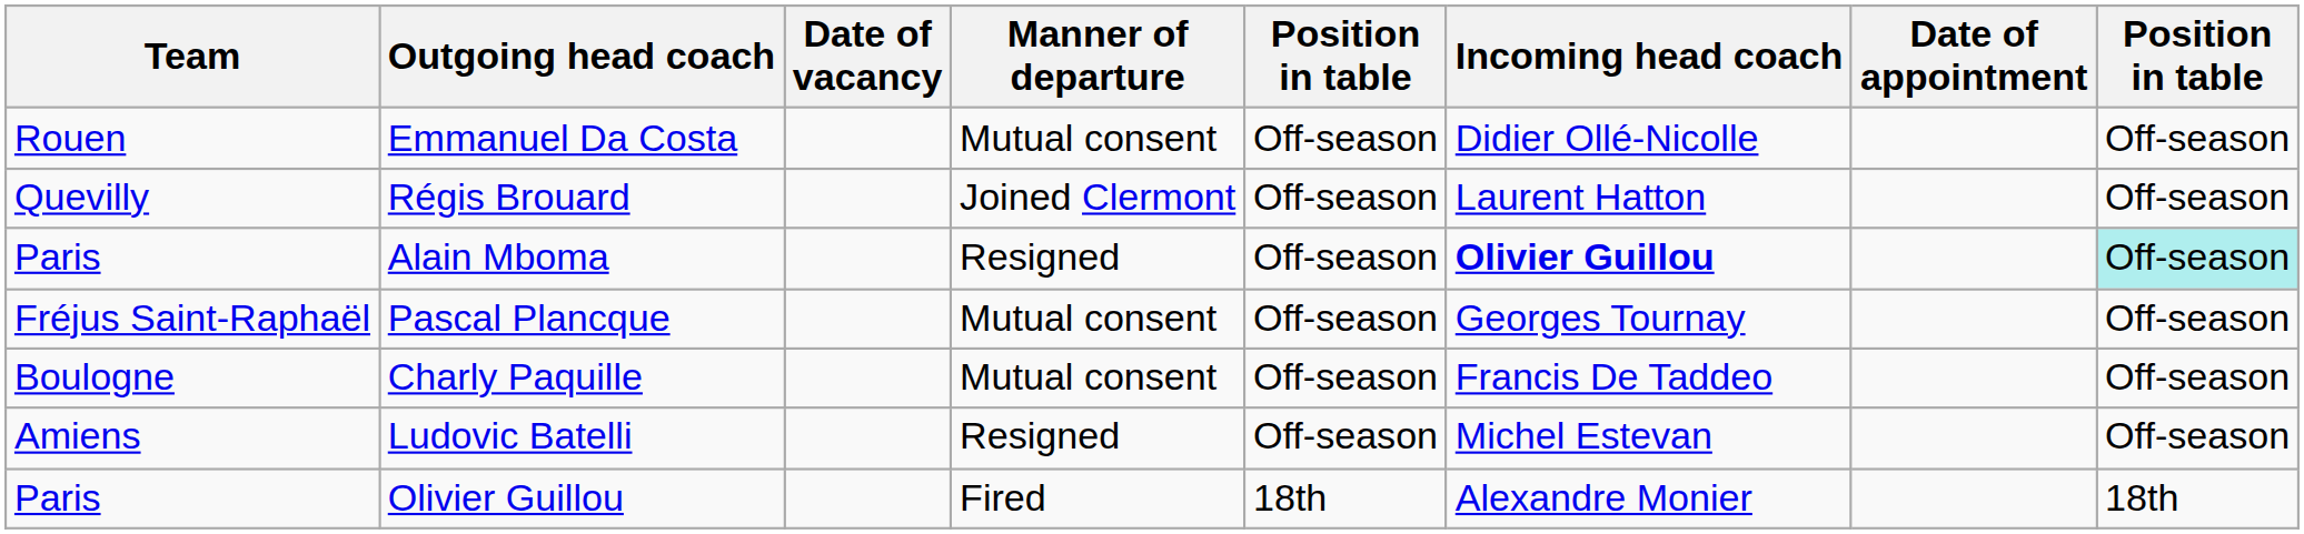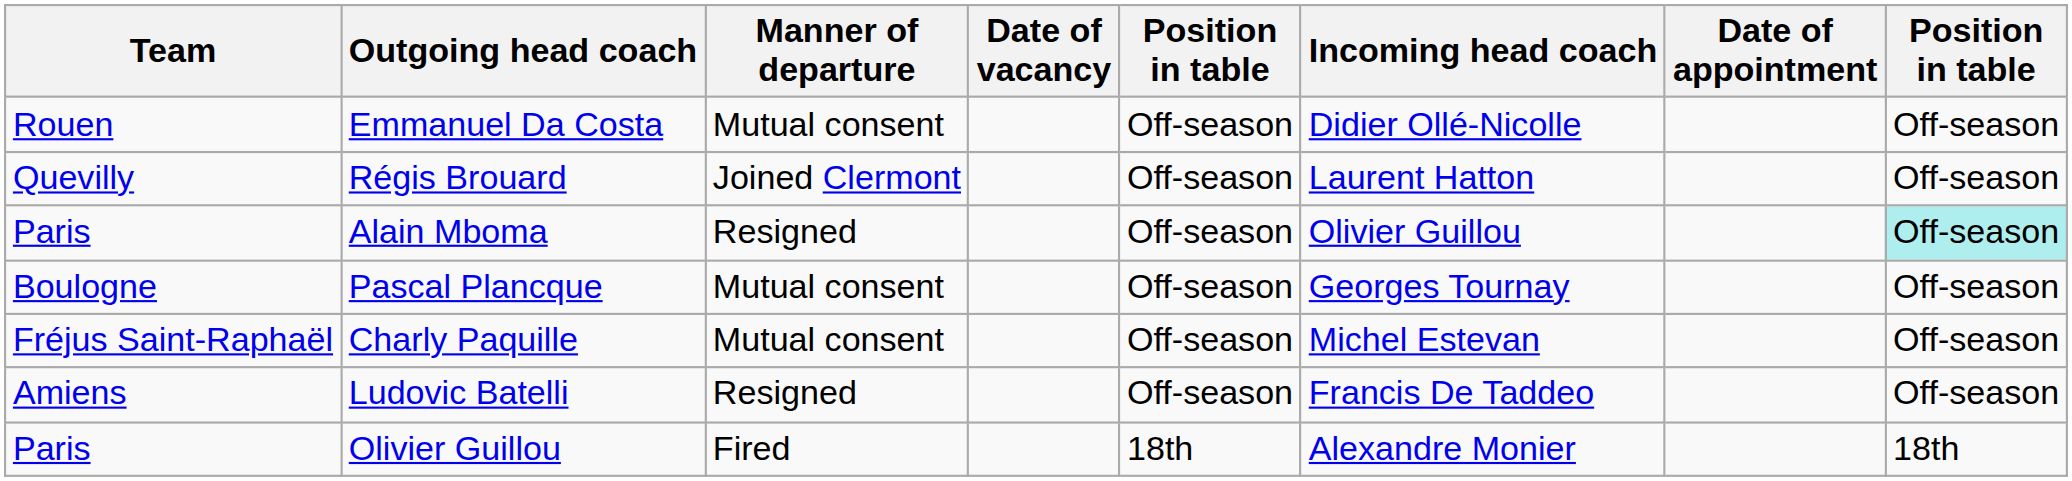columns swapped: Manner of departure <-> Date of vacancy
Alain Mboma | Incoming head coach: bold -> normal
Pascal Plancque | Team: Fréjus Saint-Raphaël -> Boulogne
Charly Paquille | Team: Boulogne -> Fréjus Saint-Raphaël
Charly Paquille | Incoming head coach: Francis De Taddeo -> Michel Estevan
Ludovic Batelli | Incoming head coach: Michel Estevan -> Francis De Taddeo
